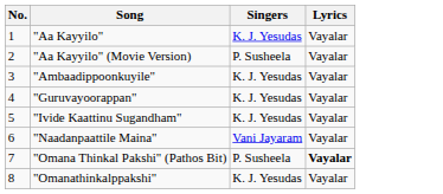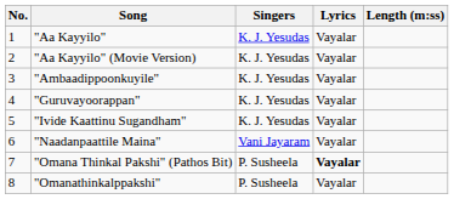+ column: Length (m:ss)
"Aa Kayyilo" (Movie Version) | Singers: P. Susheela -> K. J. Yesudas
"Omanathinkalppakshi" | Singers: K. J. Yesudas -> P. Susheela
